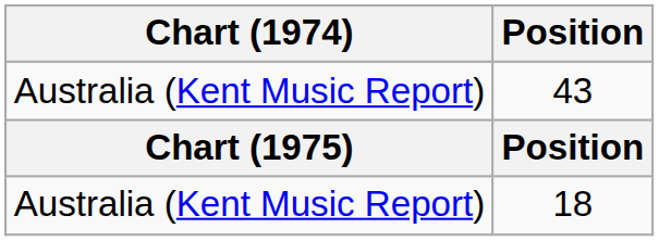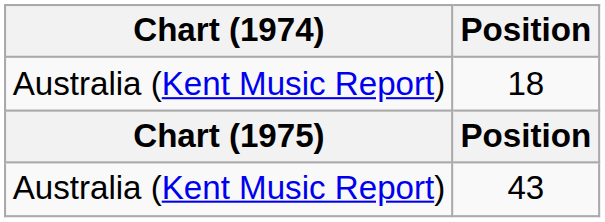rows swapped: 43 <-> 18
